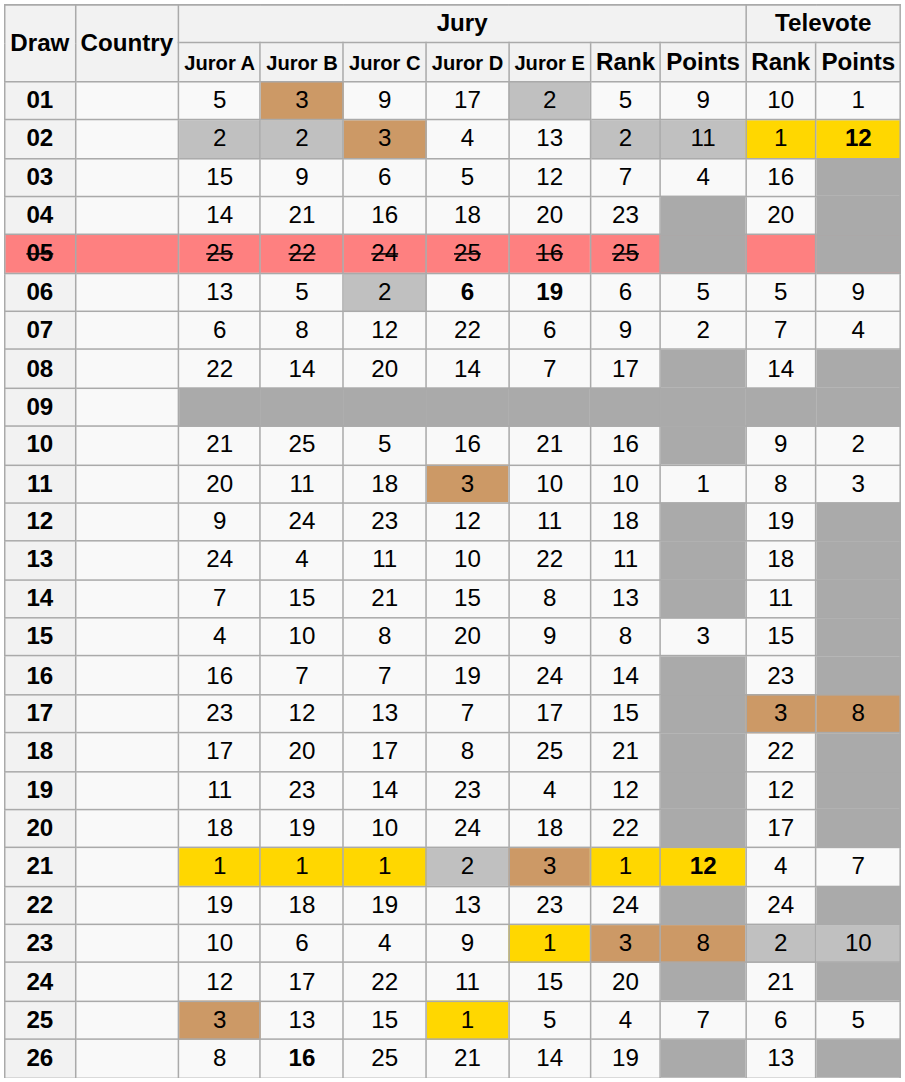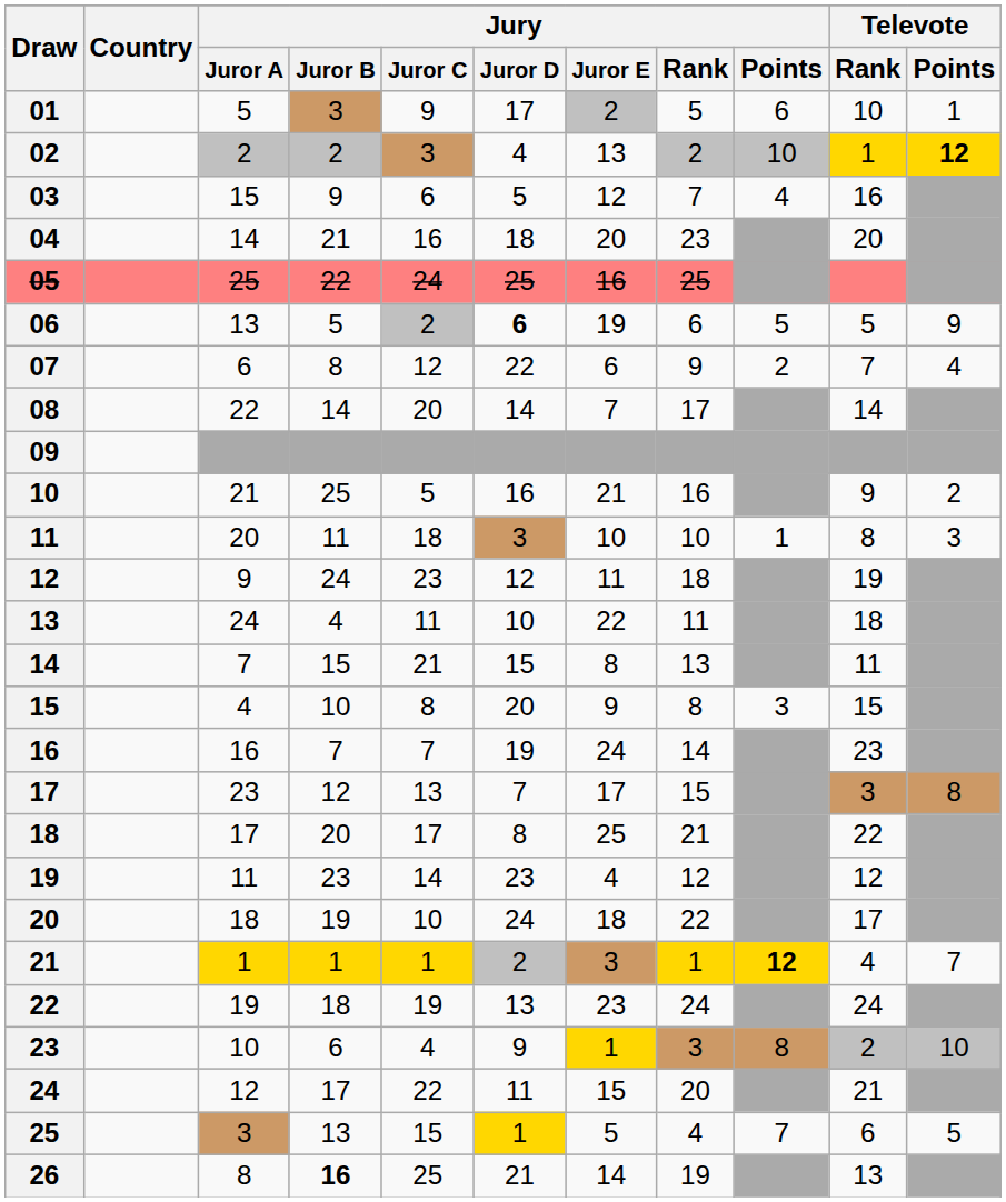01 | Jury / Points: 9 -> 6
02 | Jury / Points: 11 -> 10
06 | Jury / Juror E: bold -> normal
